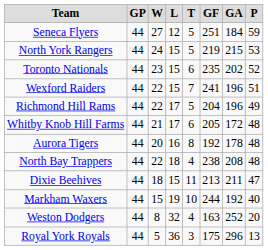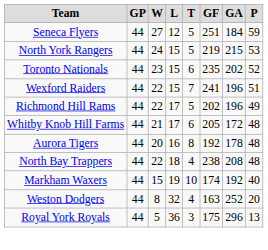Richmond Hill Rams | GF: 204 -> 202
- row: Dixie Beehives | 44 | 18 | 15 | 11 | 213 | 211 | 47
Markham Waxers | GF: 244 -> 174
